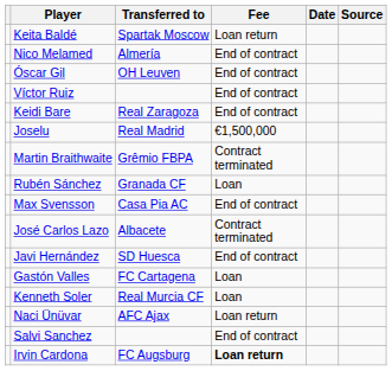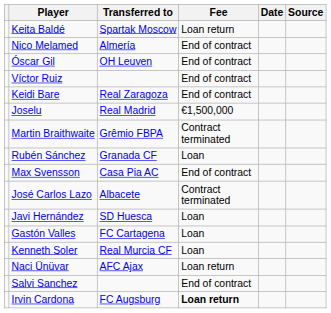Javi Hernández | Fee: End of contract -> Loan
